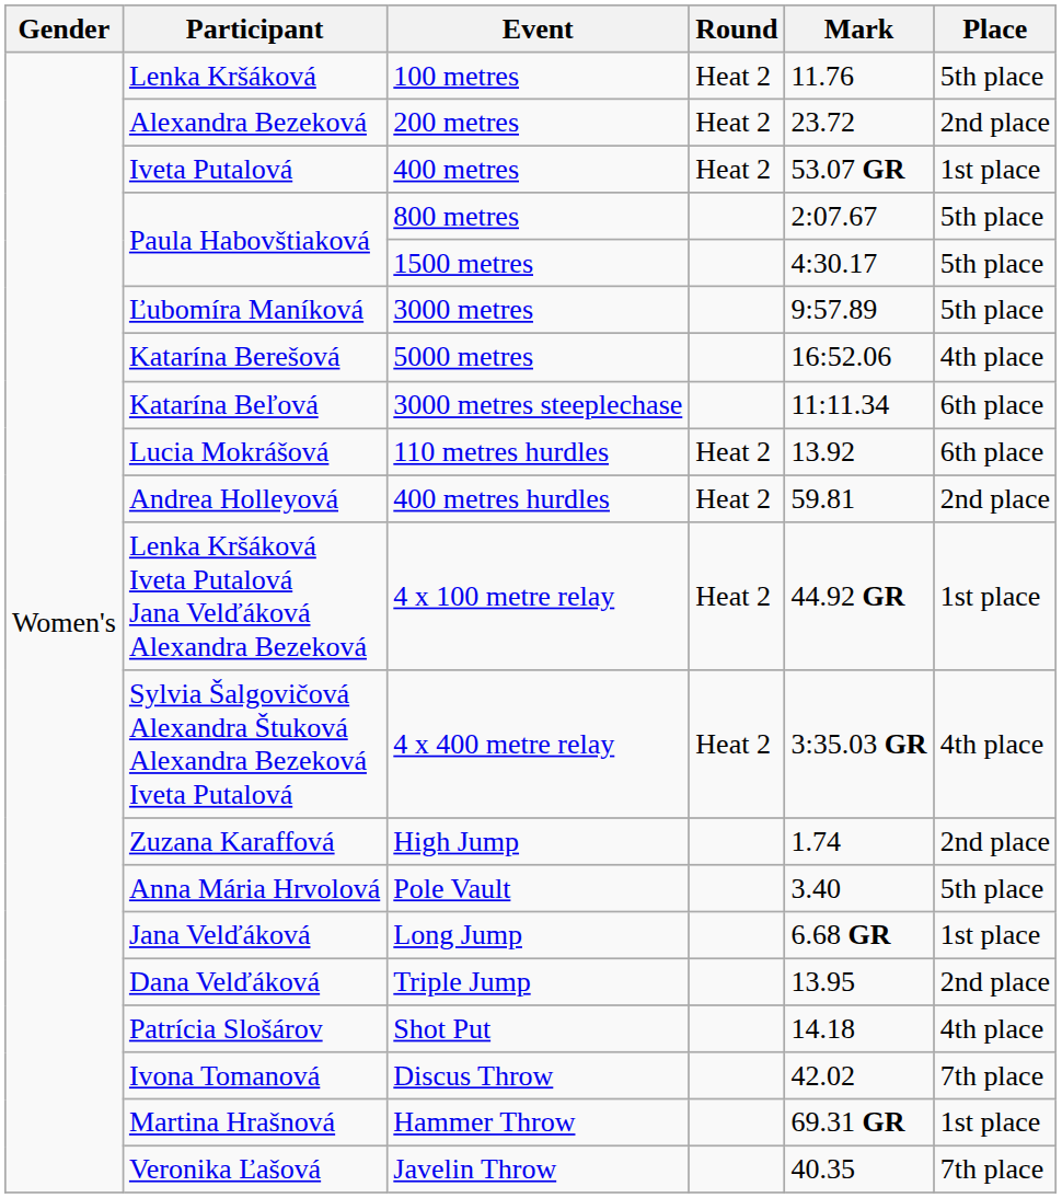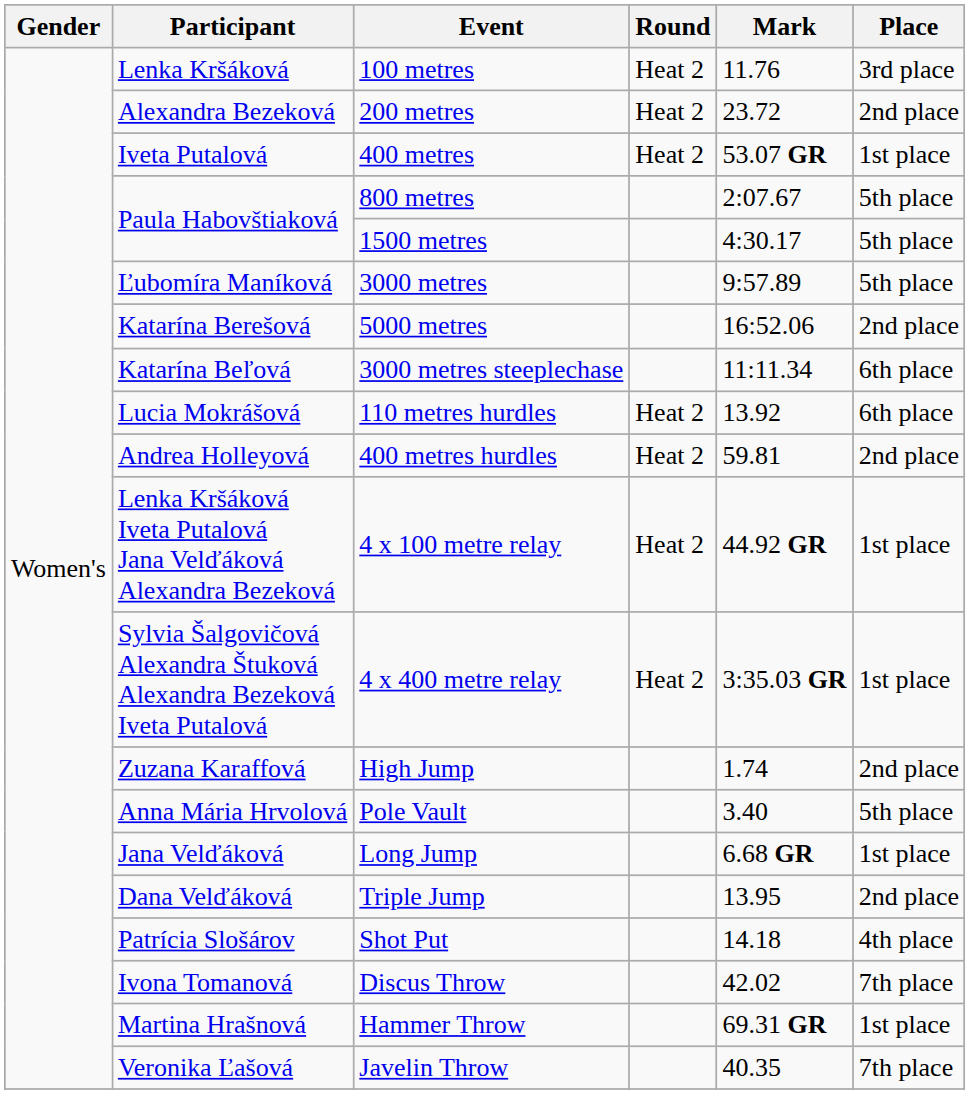100 metres | Place: 5th place -> 3rd place
5000 metres | Place: 4th place -> 2nd place
4 x 400 metre relay | Place: 4th place -> 1st place
